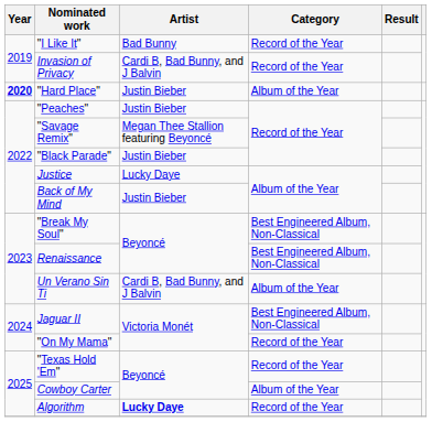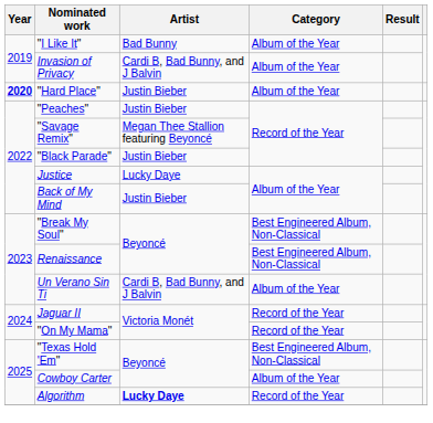"I Like It" | Category: Record of the Year -> Album of the Year
Invasion of Privacy | Category: Record of the Year -> Album of the Year
Jaguar II | Category: Best Engineered Album, Non-Classical -> Record of the Year
"Texas Hold 'Em" | Category: Record of the Year -> Best Engineered Album, Non-Classical
